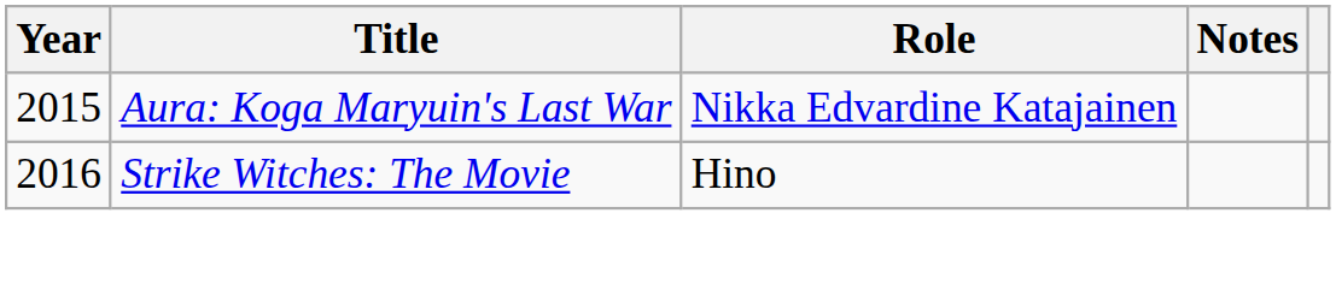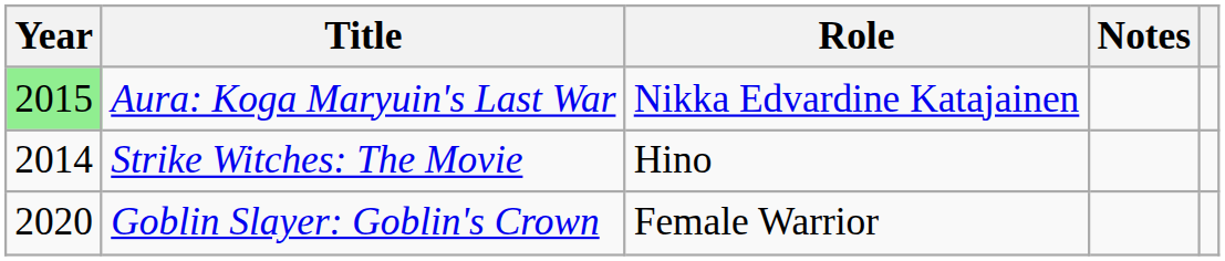Aura: Koga Maryuin's Last War | Year: no background -> lightgreen background
Strike Witches: The Movie | Year: 2016 -> 2014
+ row: 2020 | Goblin Slayer: Goblin's Crown | Female Warrior
